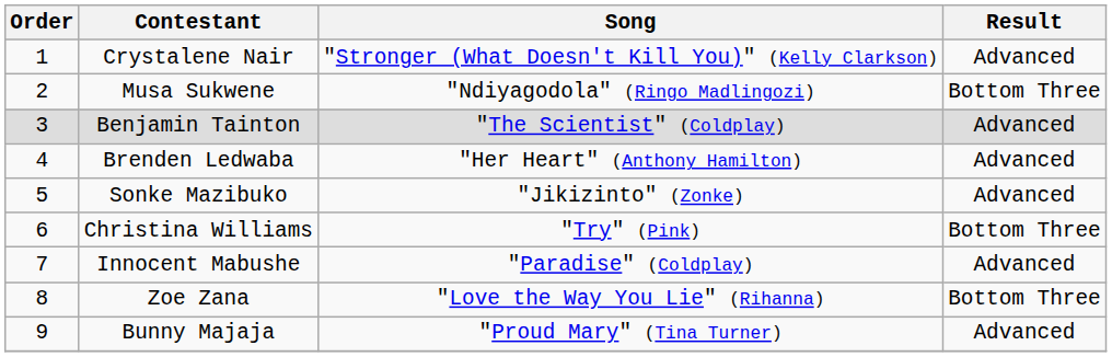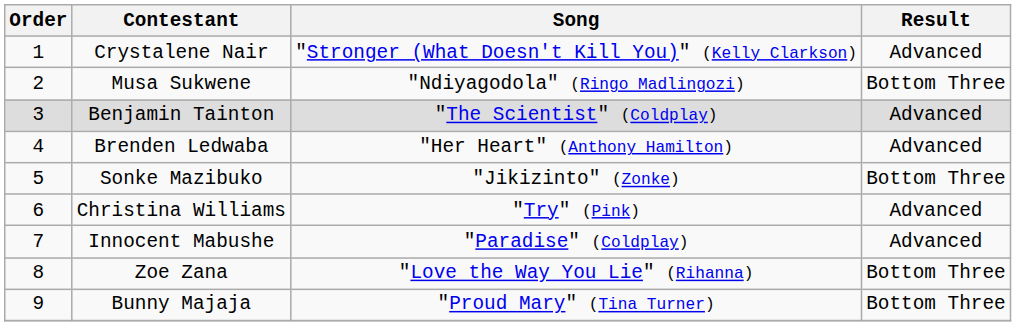Sonke Mazibuko | Result: Advanced -> Bottom Three
Christina Williams | Result: Bottom Three -> Advanced
Bunny Majaja | Result: Advanced -> Bottom Three
